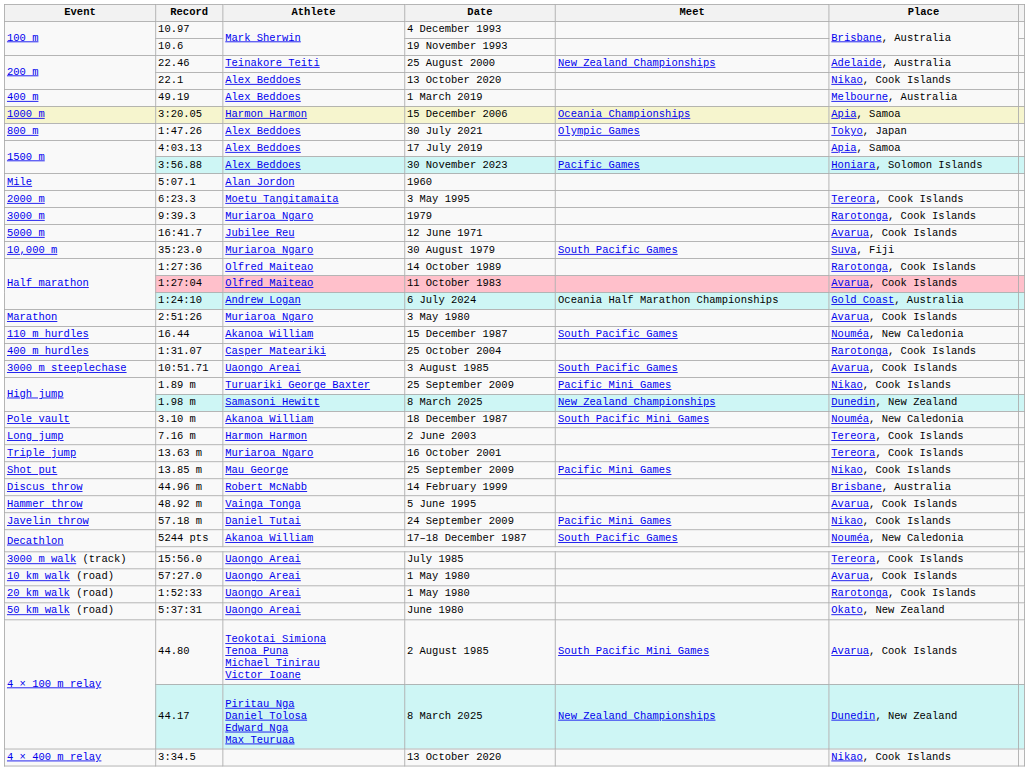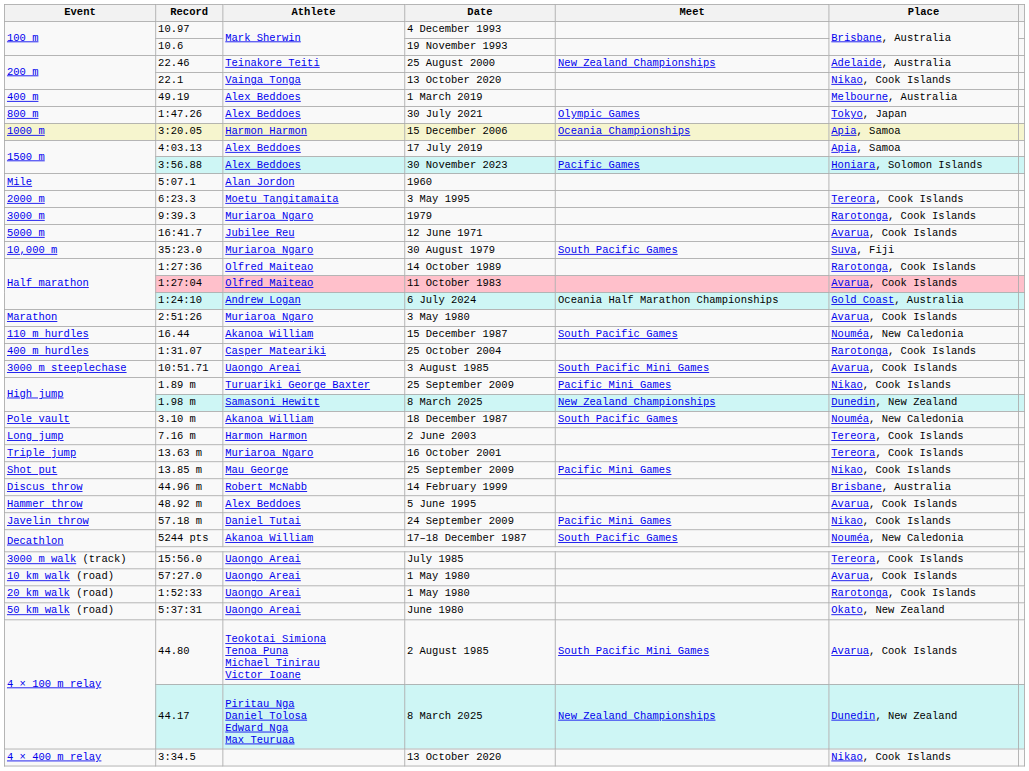22.1 | Athlete: Alex Beddoes -> Vainga Tonga
rows swapped: 1:47.26 <-> 3:20.05
10:51.71 | Meet: South Pacific Games -> South Pacific Mini Games
3.10 m | Meet: South Pacific Mini Games -> South Pacific Games
48.92 m | Athlete: Vainga Tonga -> Alex Beddoes
